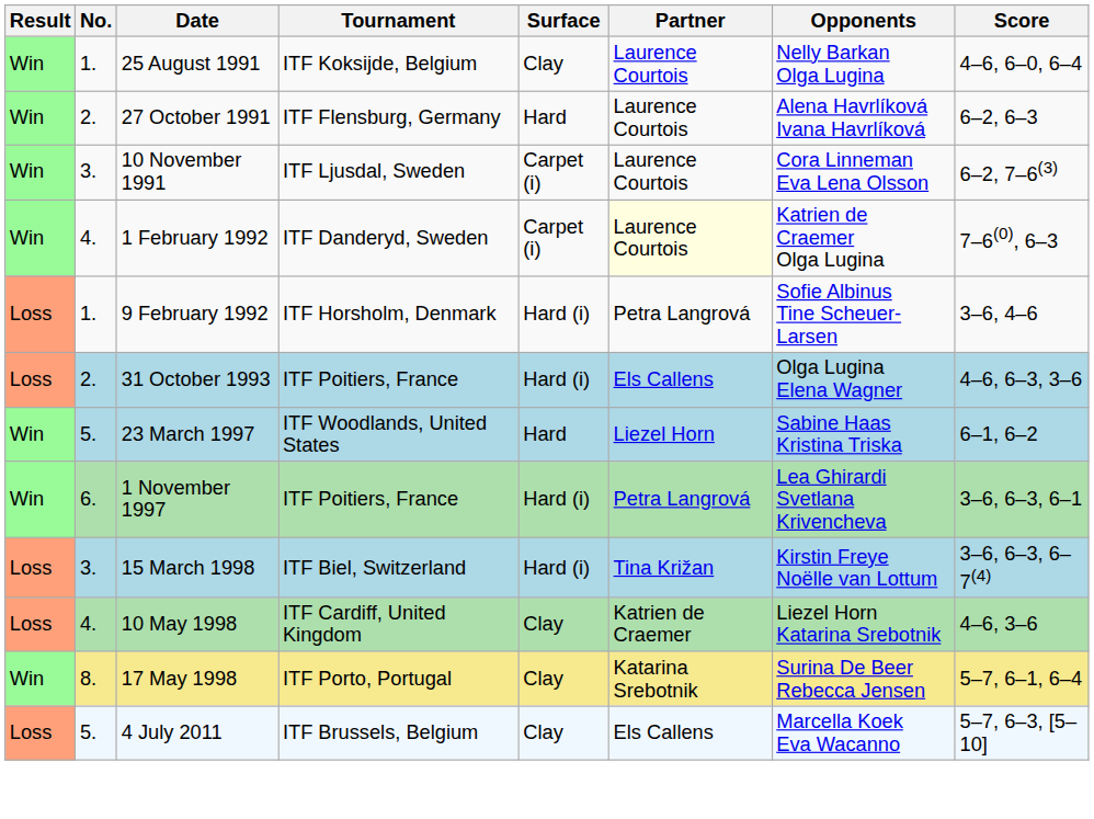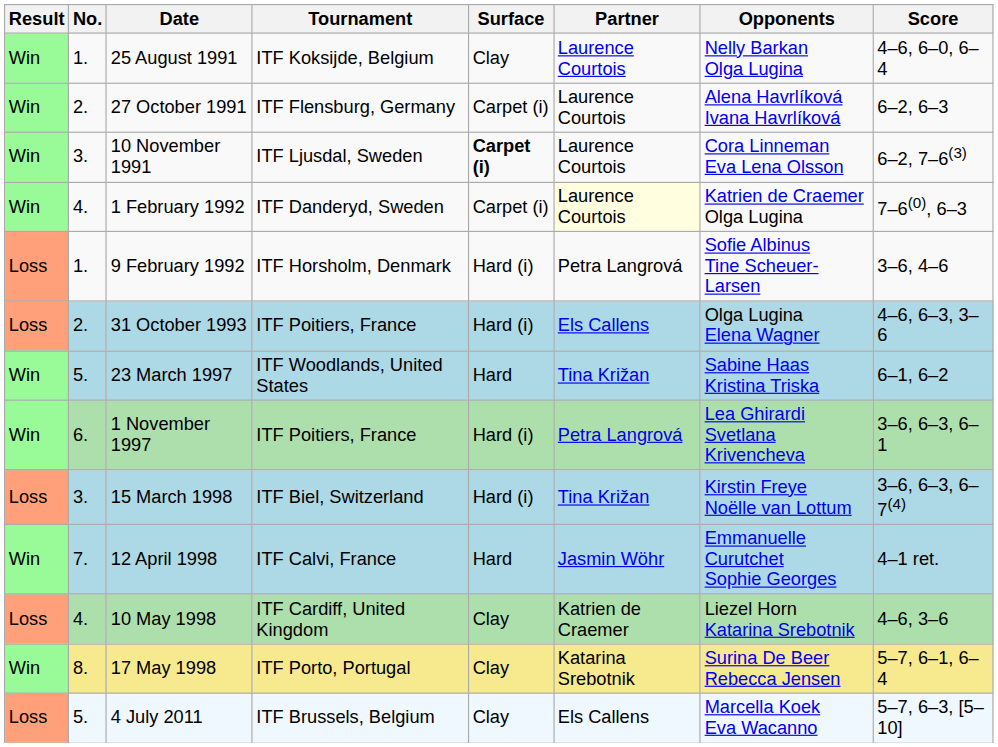27 October 1991 | Surface: Hard -> Carpet (i)
10 November 1991 | Surface: normal -> bold
23 March 1997 | Partner: Liezel Horn -> Tina Križan
+ row: Win | 7. | 12 April 1998 | ITF Calvi, France | Hard | Jasmin Wöhr | Emmanuelle Curutchet Sophie Georges | 4–1 ret.
